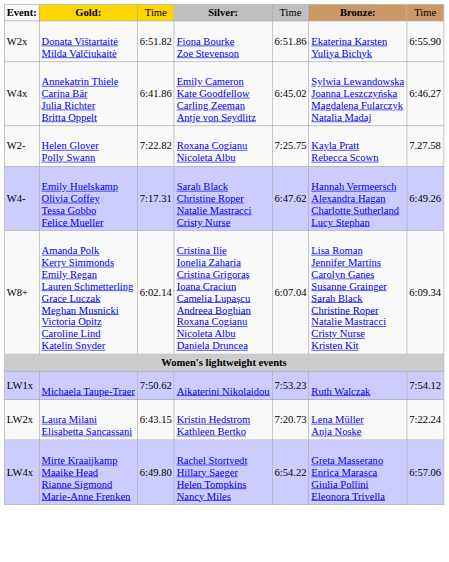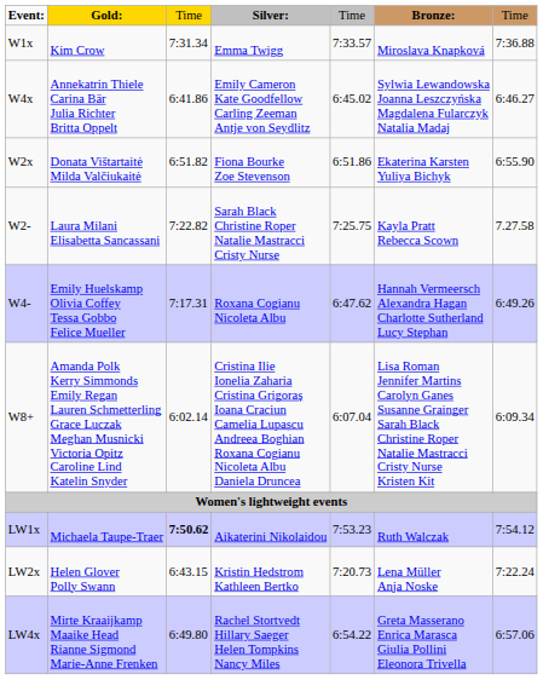+ row: W1x | Kim Crow | 7:31.34 | Emma Twigg | 7:33.57 | Miroslava Knapková | 7:36.88
rows swapped: W2x <-> W4x
W2- | column 2: Helen Glover Polly Swann -> Laura Milani Elisabetta Sancassani
W2- | column 4: Roxana Cogianu Nicoleta Albu -> Sarah Black Christine Roper Natalie Mastracci Cristy Nurse
W4- | column 4: Sarah Black Christine Roper Natalie Mastracci Cristy Nurse -> Roxana Cogianu Nicoleta Albu
LW1x | column 3: normal -> bold
LW2x | column 2: Laura Milani Elisabetta Sancassani -> Helen Glover Polly Swann
